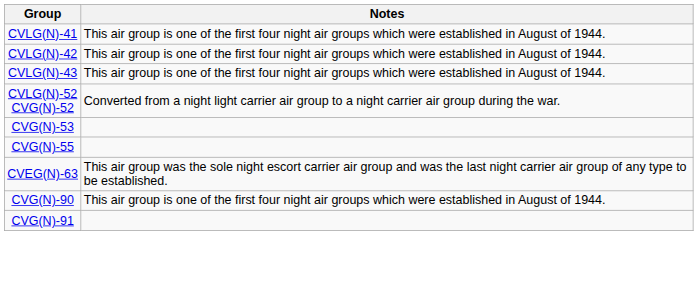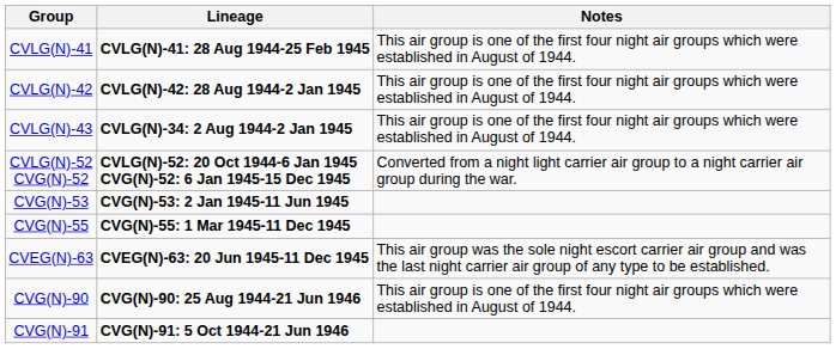+ column: Lineage | CVLG(N)-41: 28 Aug 1944-25 Feb 1945 | CVLG(N)-42: 28 Aug 1944-2 Jan 1945 | CVLG(N)-34: 2 Aug 1944-2 Jan 1945 | CVLG(N)-52: 20 Oct 1944-6 Jan 1945 CVG(N)-52: 6 Jan 1945-15 Dec 1945 | CVG(N)-53: 2 Jan 1945-11 Jun 1945 | CVG(N)-55: 1 Mar 1945-11 Dec 1945 | CVEG(N)-63: 20 Jun 1945-11 Dec 1945 | CVG(N)-90: 25 Aug 1944-21 Jun 1946 | CVG(N)-91: 5 Oct 1944-21 Jun 1946
